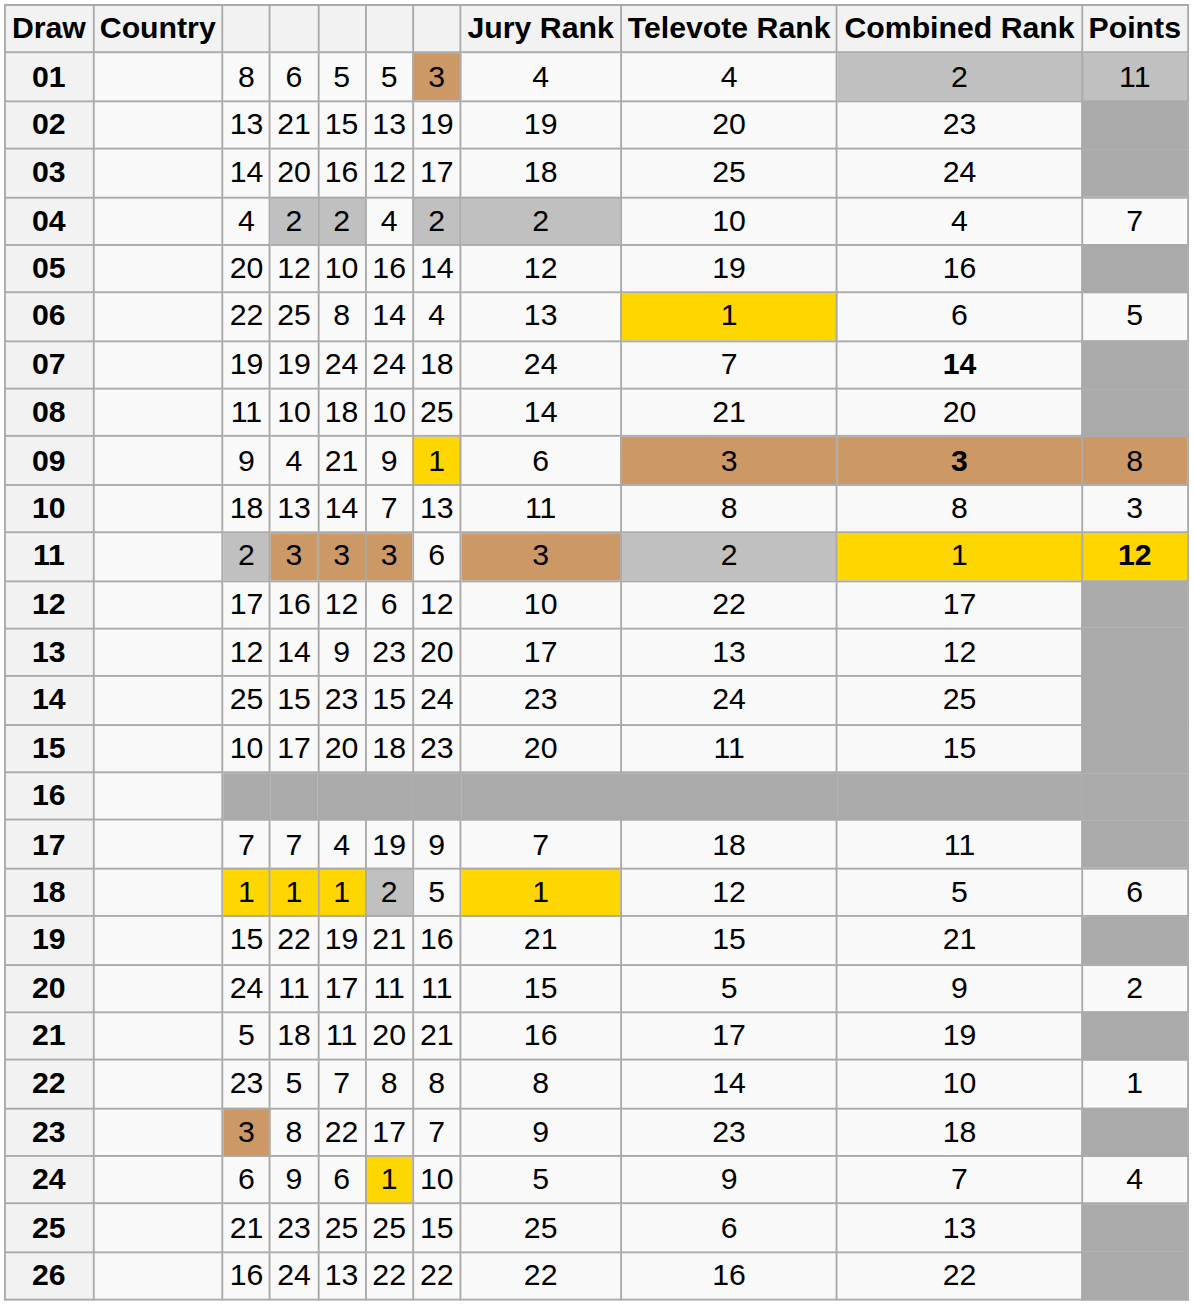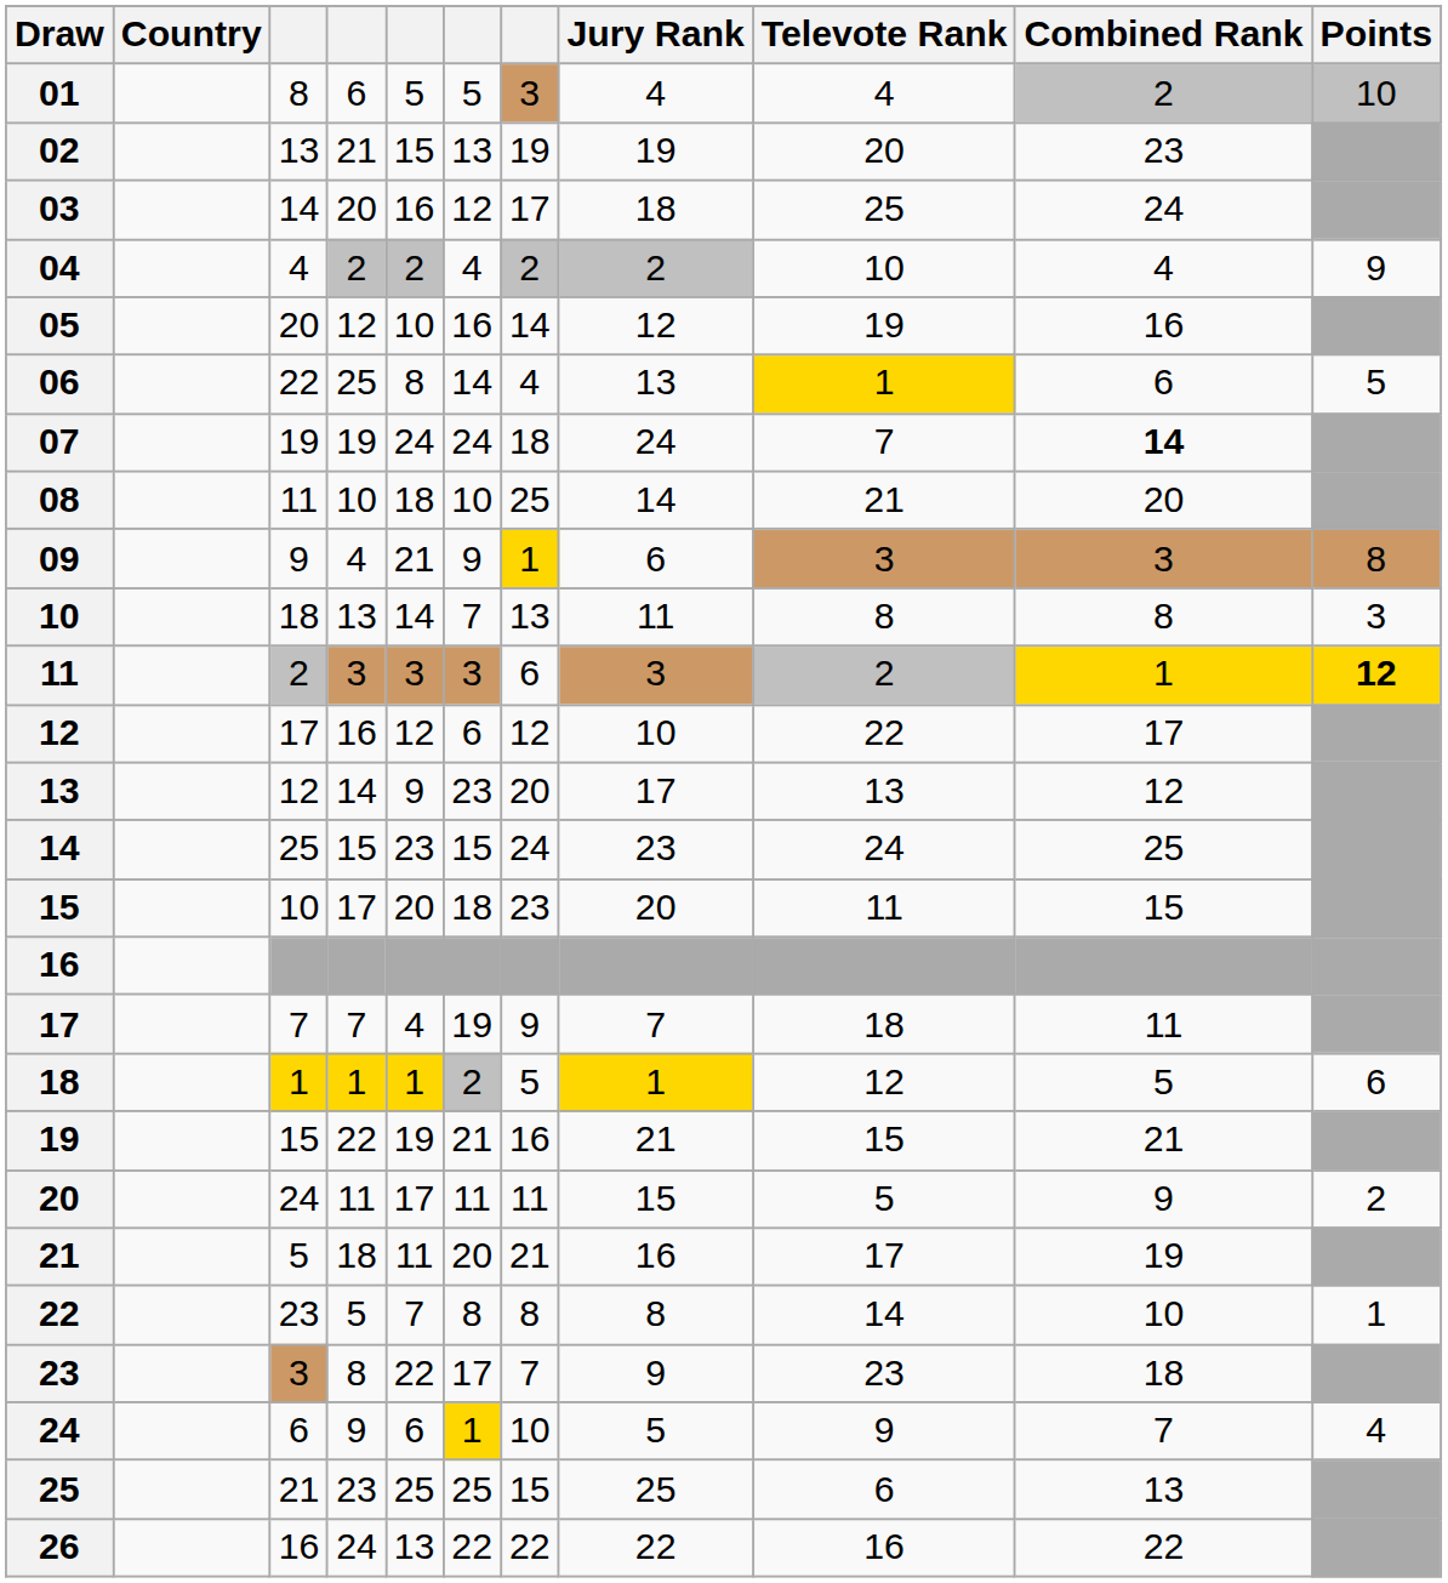01 | Points: 11 -> 10
04 | Points: 7 -> 9
09 | Combined Rank: bold -> normal
